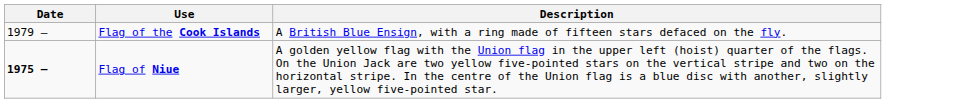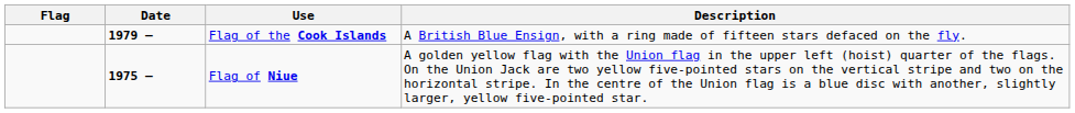+ column: Flag
Flag of the Cook Islands | Date: normal -> bold
